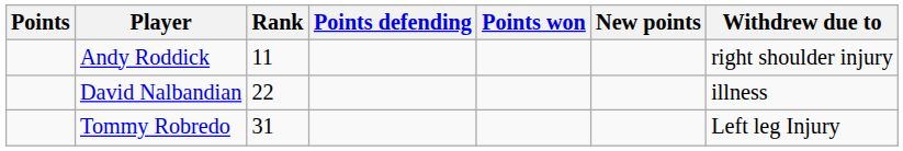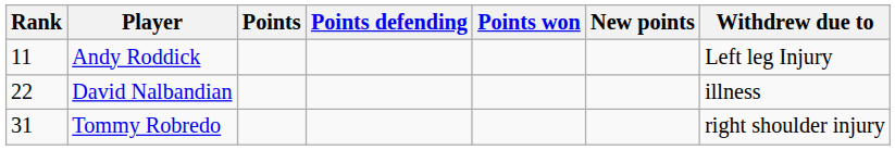columns swapped: Rank <-> Points
Andy Roddick | Withdrew due to: right shoulder injury -> Left leg Injury
Tommy Robredo | Withdrew due to: Left leg Injury -> right shoulder injury
